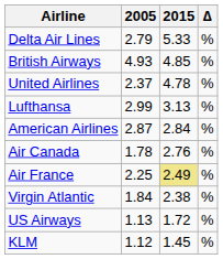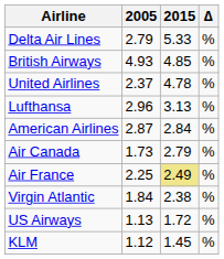Lufthansa | 2005: 2.99 -> 2.96
Air Canada | 2005: 1.78 -> 1.73
Air Canada | 2015: 2.76 -> 2.79
